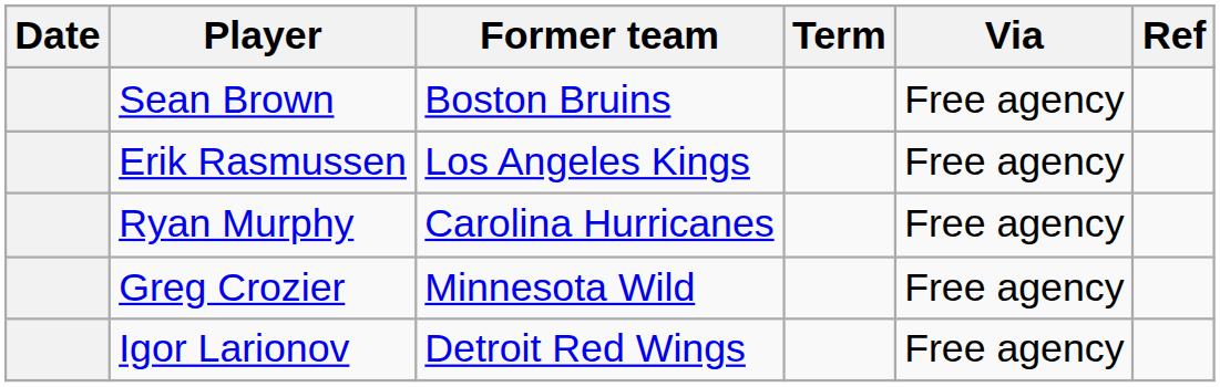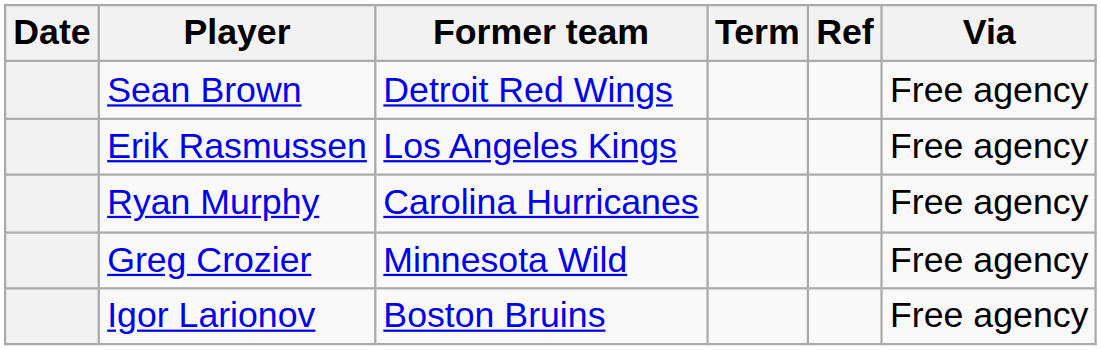columns swapped: Via <-> Ref
Sean Brown | Former team: Boston Bruins -> Detroit Red Wings
Igor Larionov | Former team: Detroit Red Wings -> Boston Bruins
